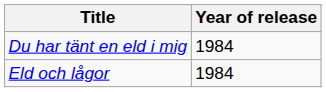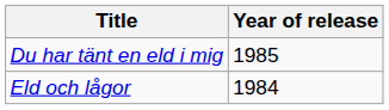Du har tänt en eld i mig | Year of release: 1984 -> 1985
